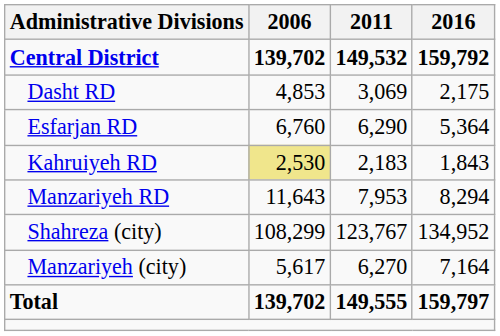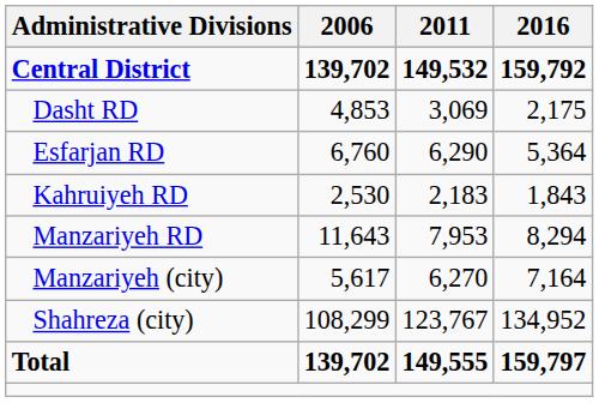Kahruiyeh RD | 2006: khaki background -> no background
rows swapped: Manzariyeh (city) <-> Shahreza (city)
